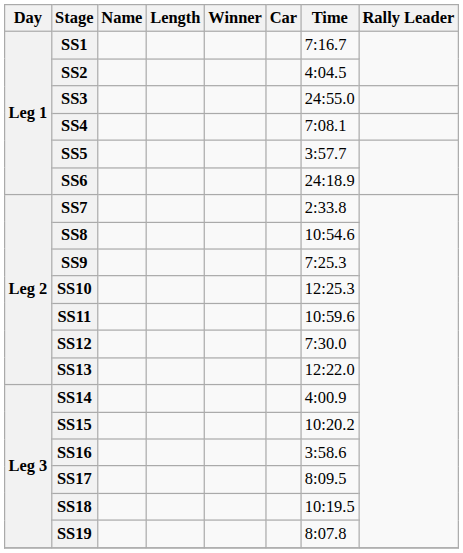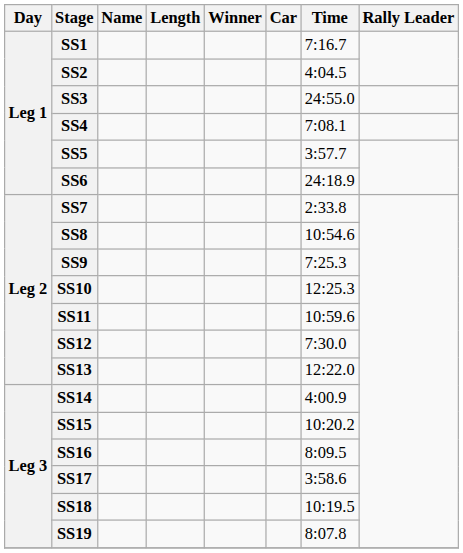SS16 | Time: 3:58.6 -> 8:09.5
SS17 | Time: 8:09.5 -> 3:58.6
